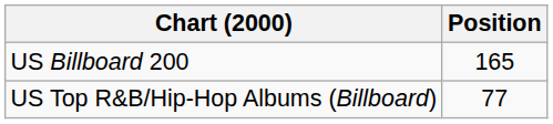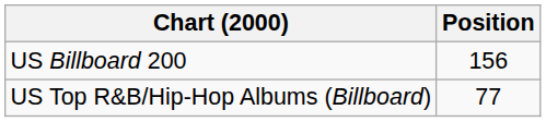US Billboard 200 | Position: 165 -> 156
